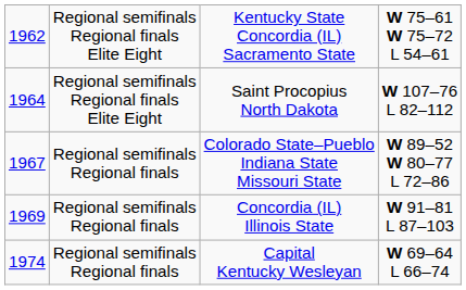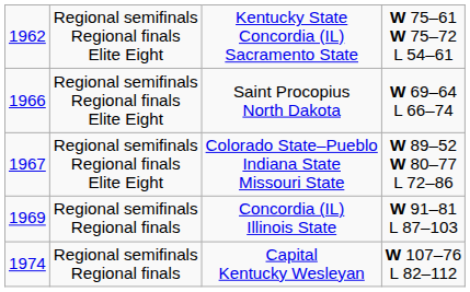Saint Procopius North Dakota | column 1: 1964 -> 1966
Saint Procopius North Dakota | column 4: W 107–76 L 82–112 -> W 69–64 L 66–74
Colorado State–Pueblo Indiana State Missouri State | column 2: Regional semifinals Regional finals -> Regional semifinals Regional finals Elite Eight
Capital Kentucky Wesleyan | column 4: W 69–64 L 66–74 -> W 107–76 L 82–112
